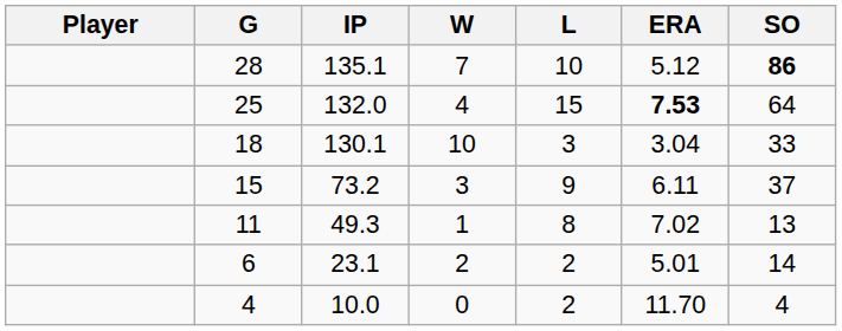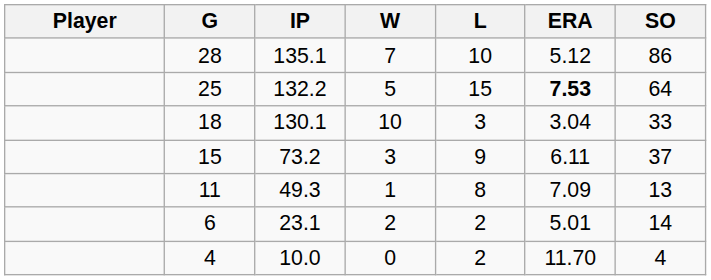28 | SO: bold -> normal
25 | IP: 132.0 -> 132.2
25 | W: 4 -> 5
11 | ERA: 7.02 -> 7.09
